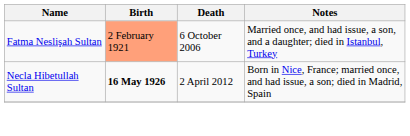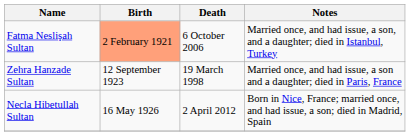+ row: Zehra Hanzade Sultan | 12 September 1923 | 19 March 1998 | Married once, and had issue, a son and a daughter; died in Paris, France
Necla Hibetullah Sultan | Birth: bold -> normal
